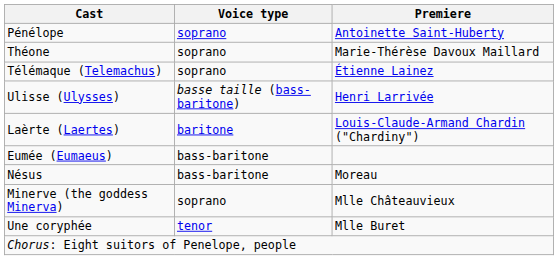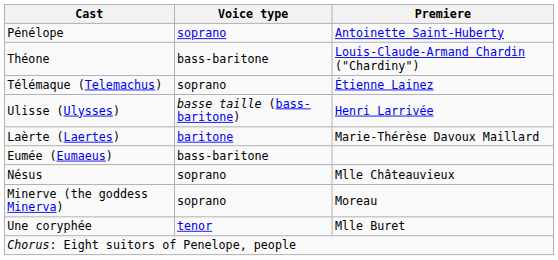Théone | Voice type: soprano -> bass-baritone
Théone | Premiere: Marie-Thérèse Davoux Maillard -> Louis-Claude-Armand Chardin ("Chardiny")
Laèrte (Laertes) | Premiere: Louis-Claude-Armand Chardin ("Chardiny") -> Marie-Thérèse Davoux Maillard
Nésus | Voice type: bass-baritone -> soprano
Nésus | Premiere: Moreau -> Mlle Châteauvieux
Minerve (the goddess Minerva) | Premiere: Mlle Châteauvieux -> Moreau
